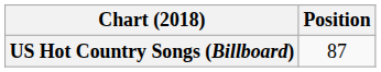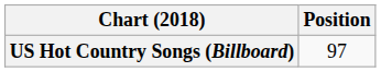US Hot Country Songs (Billboard) | Position: 87 -> 97
